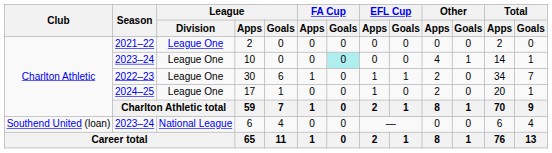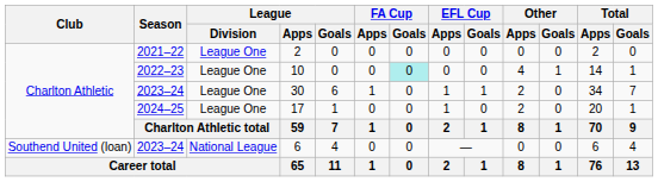10 | Season: 2023–24 -> 2022–23
30 | Season: 2022–23 -> 2023–24
